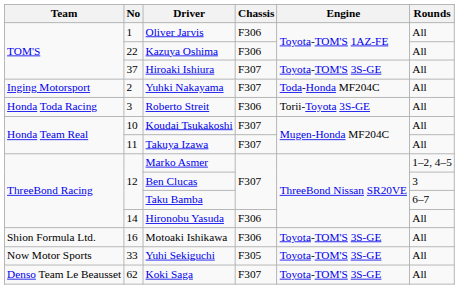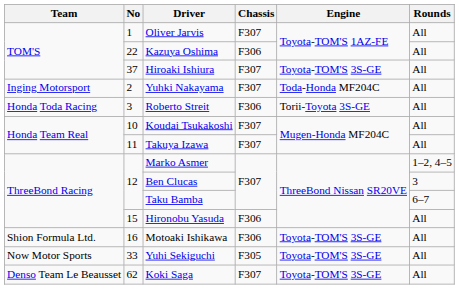Oliver Jarvis | Chassis: F306 -> F307
Hironobu Yasuda | No: 14 -> 15
